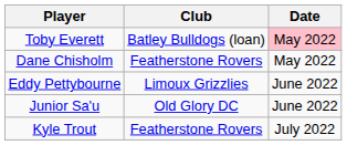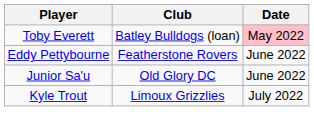- row: Dane Chisholm | Featherstone Rovers | May 2022
Eddy Pettybourne | Club: Limoux Grizzlies -> Featherstone Rovers
Kyle Trout | Club: Featherstone Rovers -> Limoux Grizzlies
